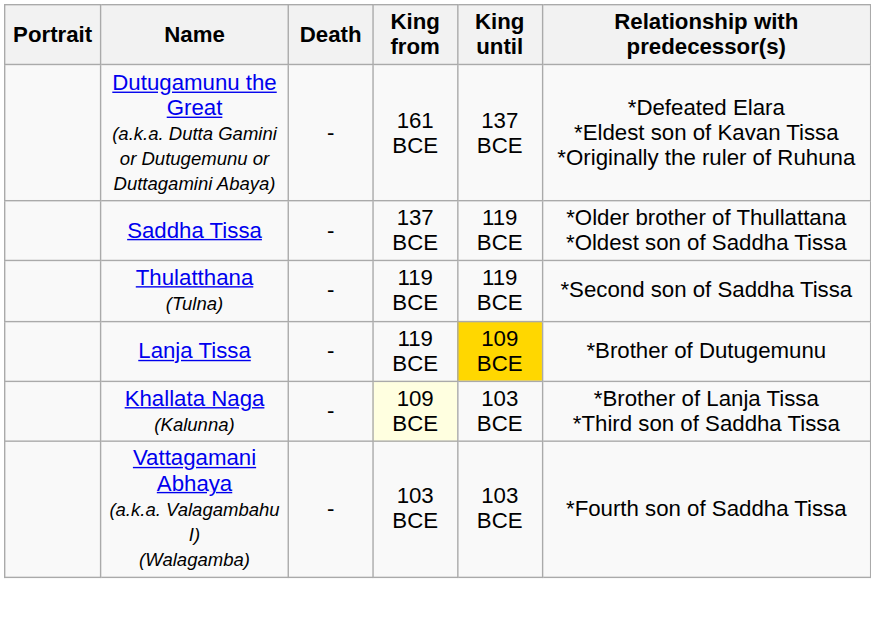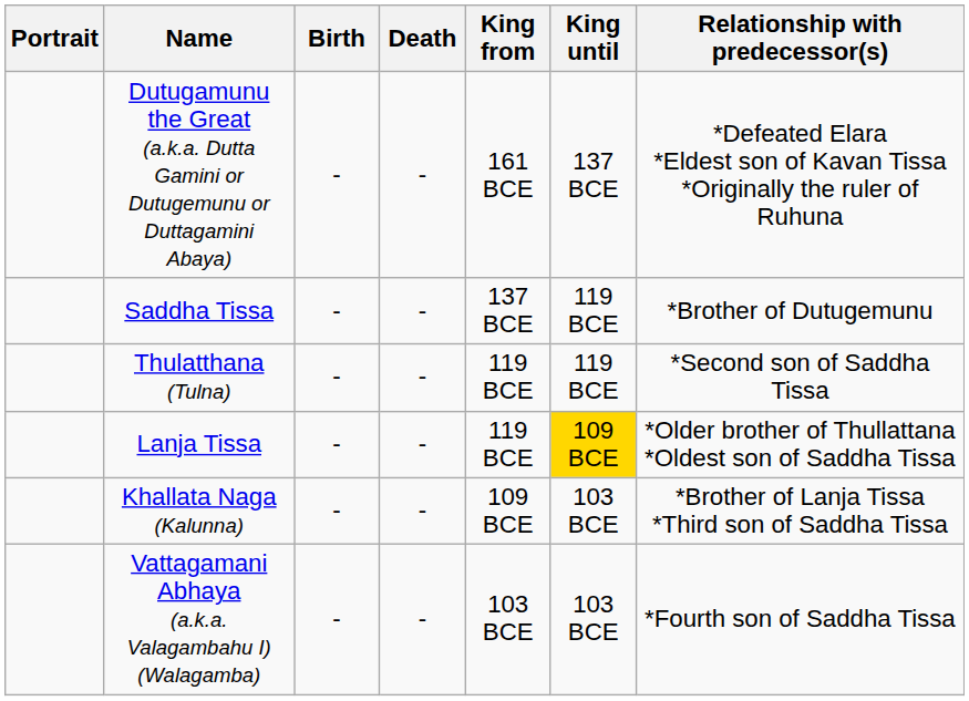+ column: Birth | - | - | - | - | - | -
Saddha Tissa | Relationship with predecessor(s): *Older brother of Thullattana *Oldest son of Saddha Tissa -> *Brother of Dutugemunu
Lanja Tissa | Relationship with predecessor(s): *Brother of Dutugemunu -> *Older brother of Thullattana *Oldest son of Saddha Tissa
Khallata Naga (Kalunna) | King from: lightyellow background -> no background
